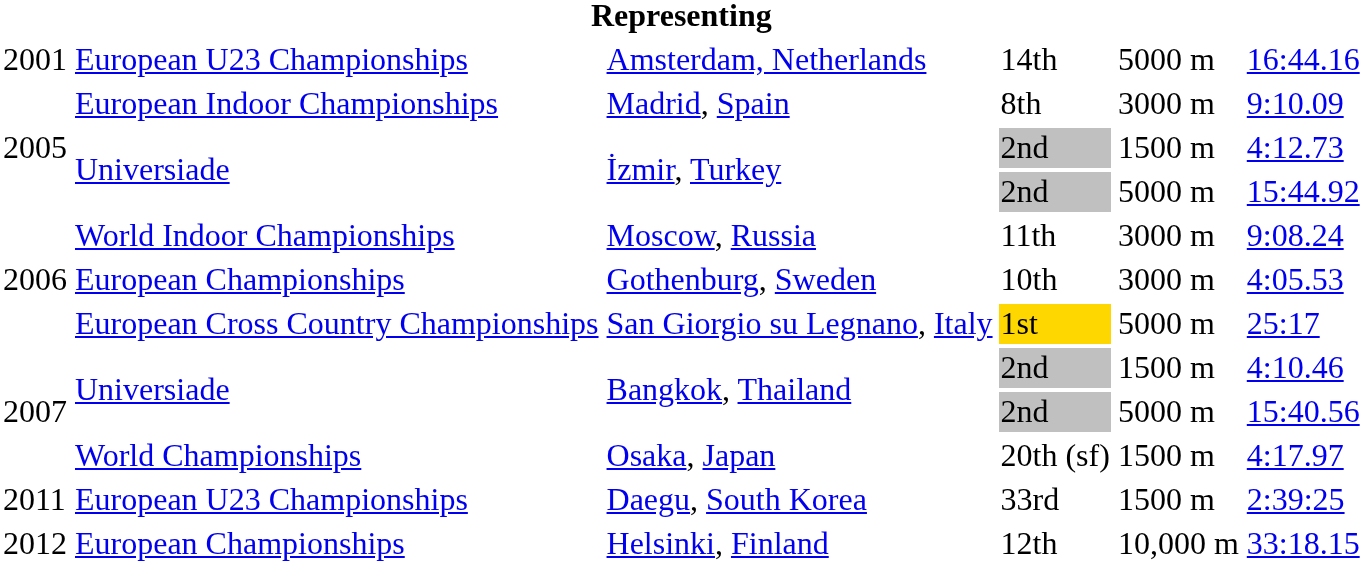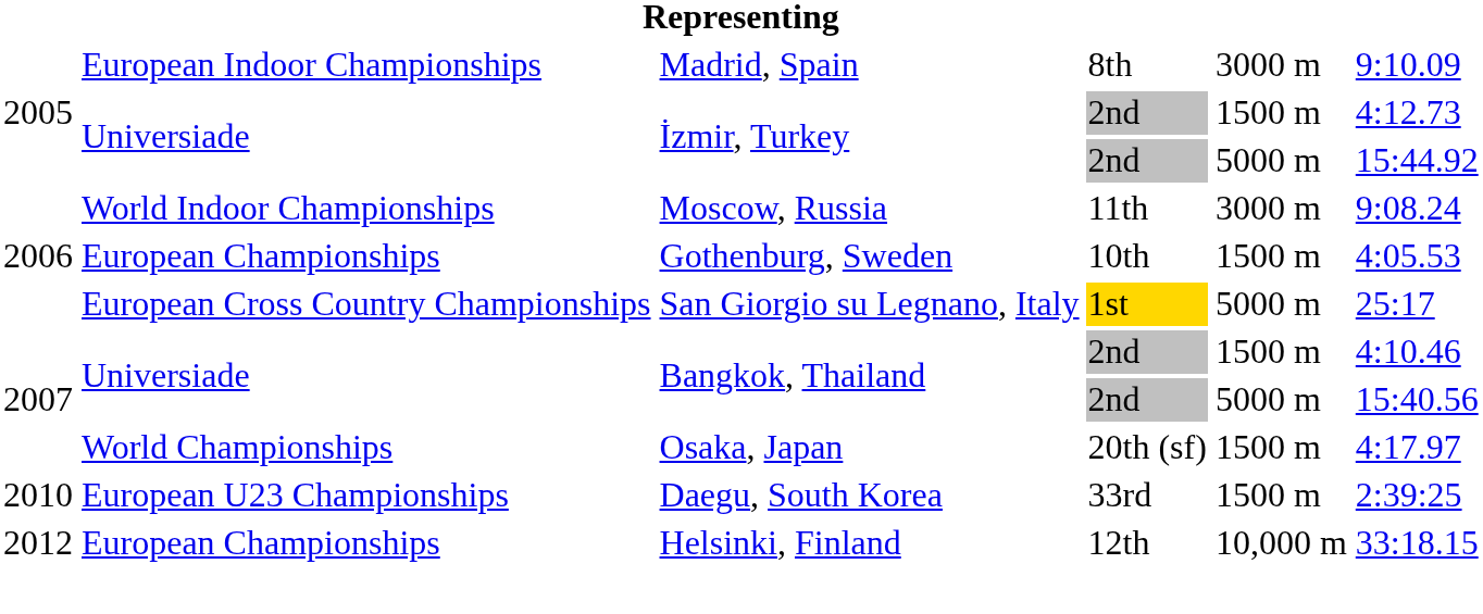- row: 2001 | European U23 Championships | Amsterdam, Netherlands | 14th | 5000 m | 16:44.16
Gothenburg, Sweden | column 5: 3000 m -> 1500 m
Daegu, South Korea | column 1: 2011 -> 2010
